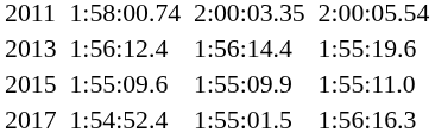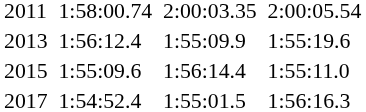2013 | column 5: 1:56:14.4 -> 1:55:09.9
2015 | column 5: 1:55:09.9 -> 1:56:14.4
